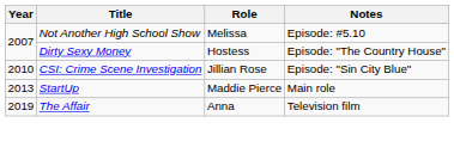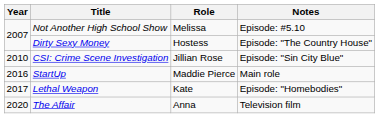StartUp | Year: 2013 -> 2016
+ row: 2017 | Lethal Weapon | Kate | Episode: "Homebodies"
The Affair | Year: 2019 -> 2020
